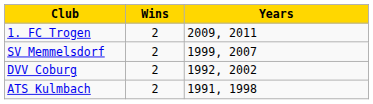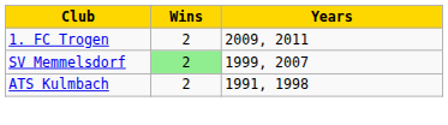SV Memmelsdorf | Wins: no background -> lightgreen background
- row: DVV Coburg | 2 | 1992, 2002
